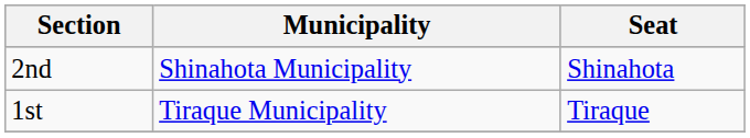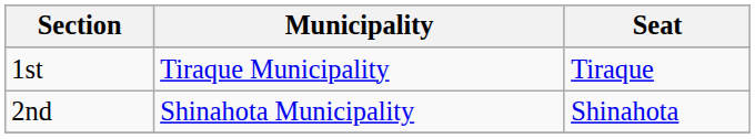rows swapped: 1st <-> 2nd
